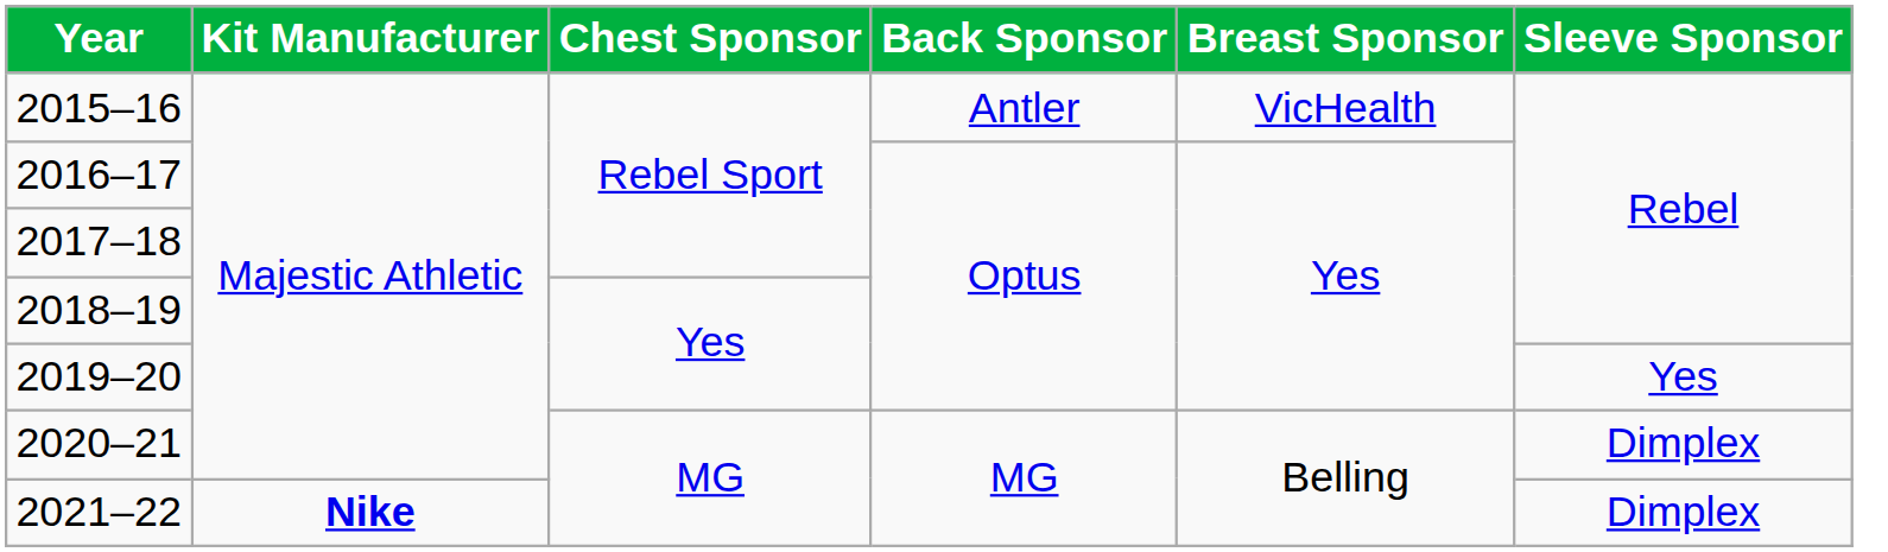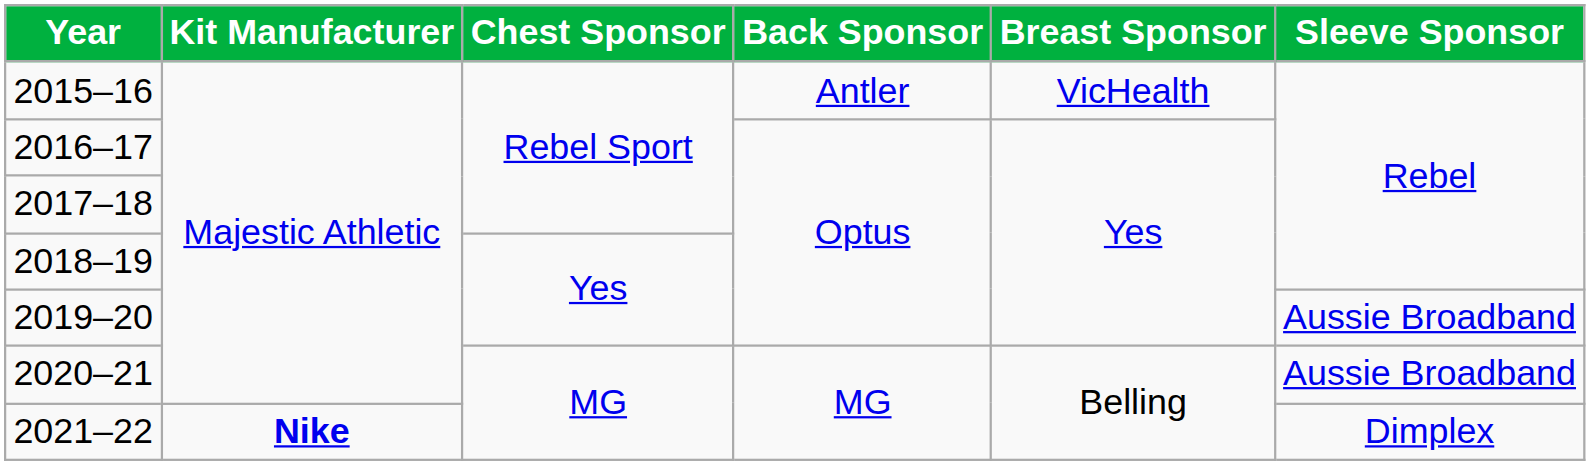2019–20 | Sleeve Sponsor: Yes -> Aussie Broadband
2020–21 | Sleeve Sponsor: Dimplex -> Aussie Broadband
